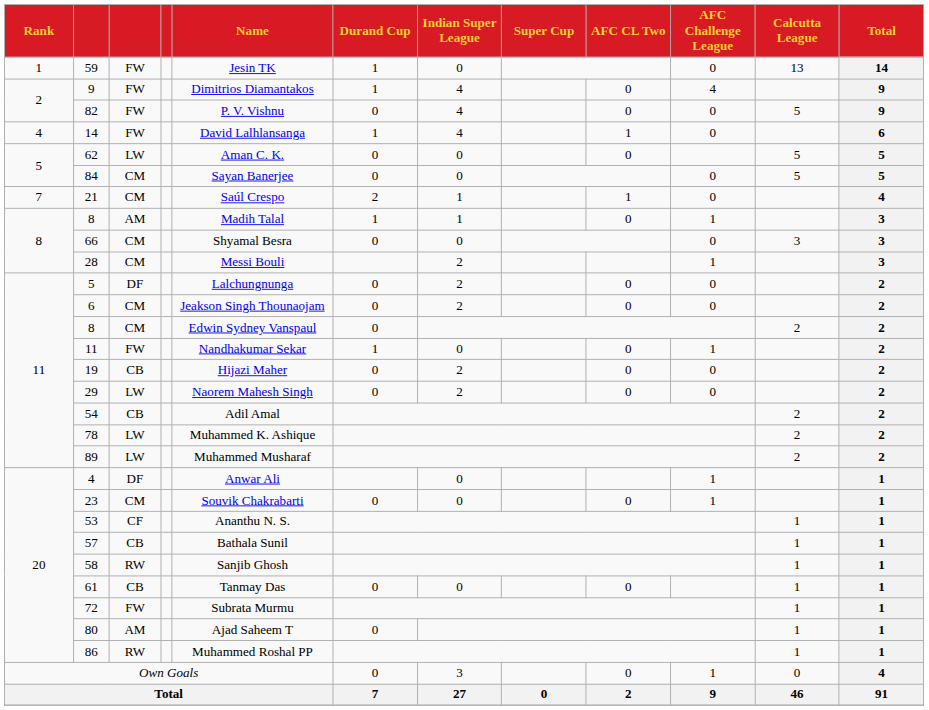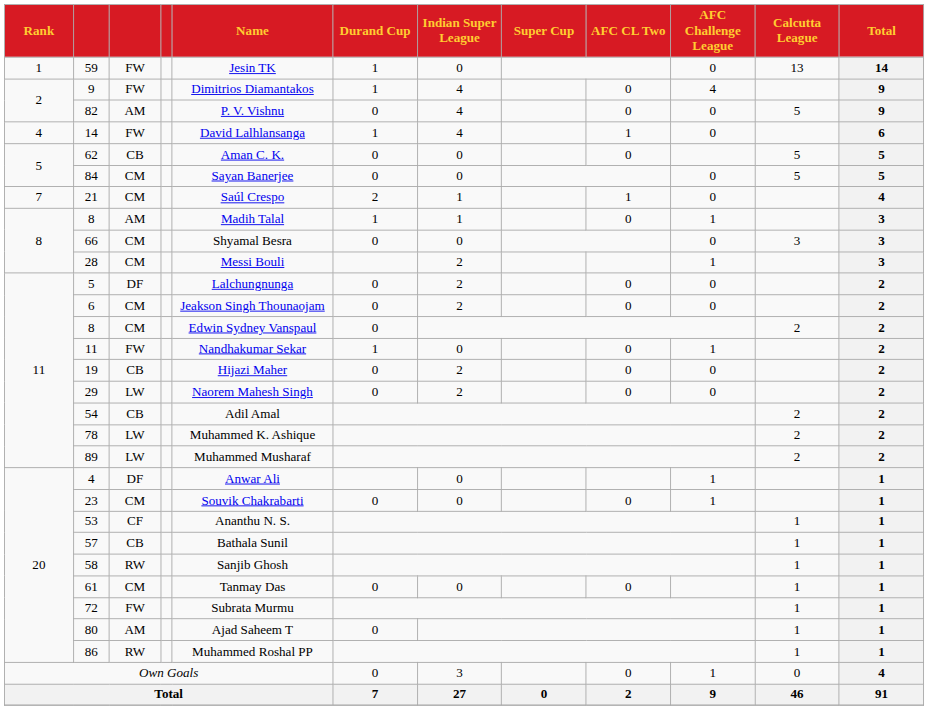82 | column 3: FW -> AM
62 | column 3: LW -> CB
61 | column 3: CB -> CM
